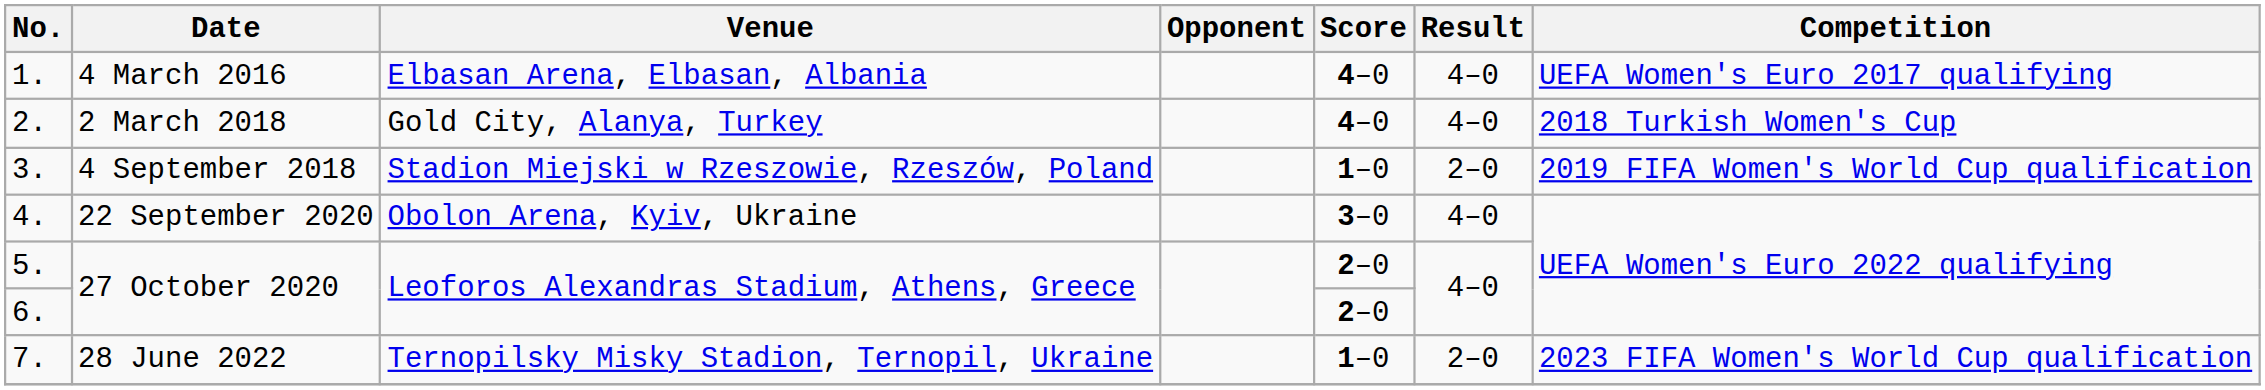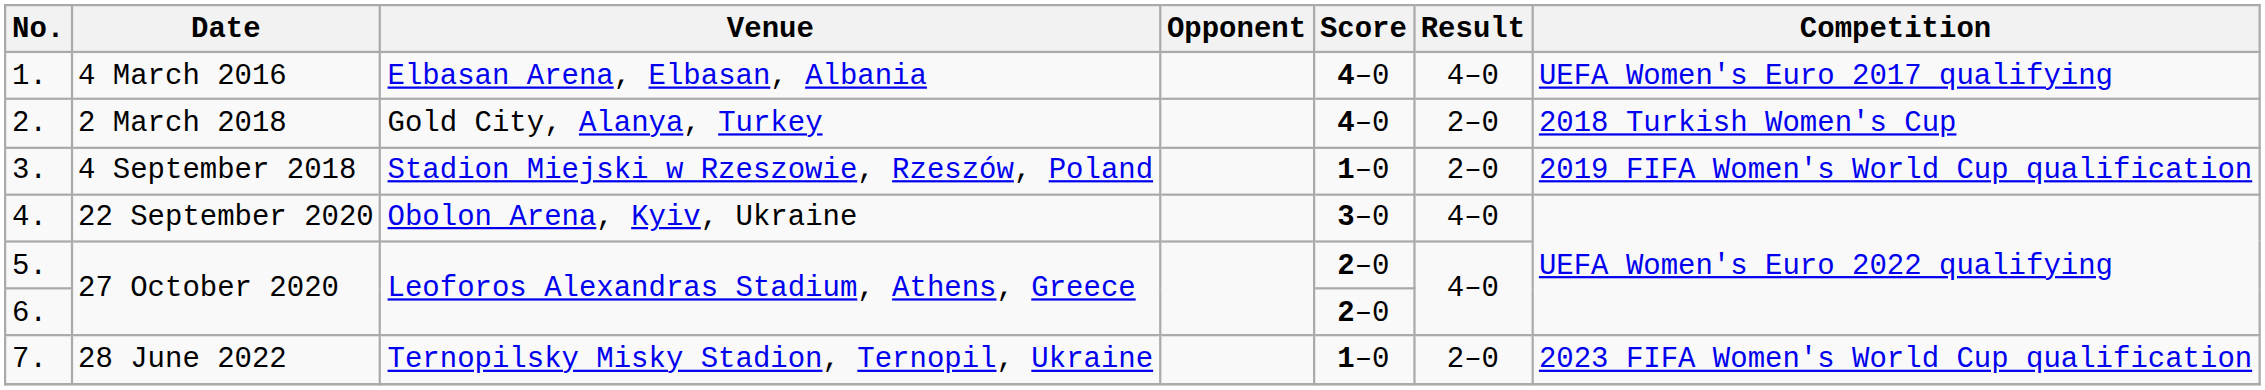2. | Result: 4–0 -> 2–0
